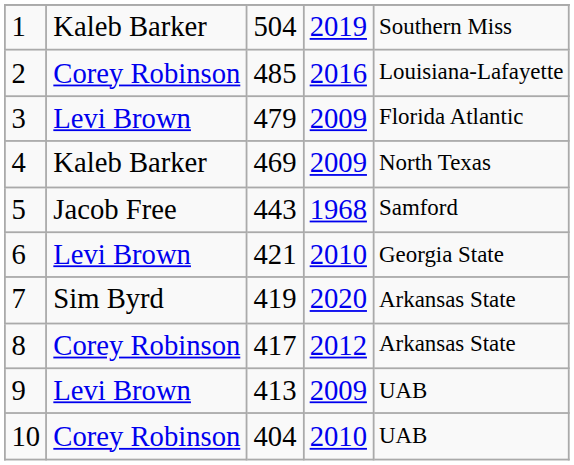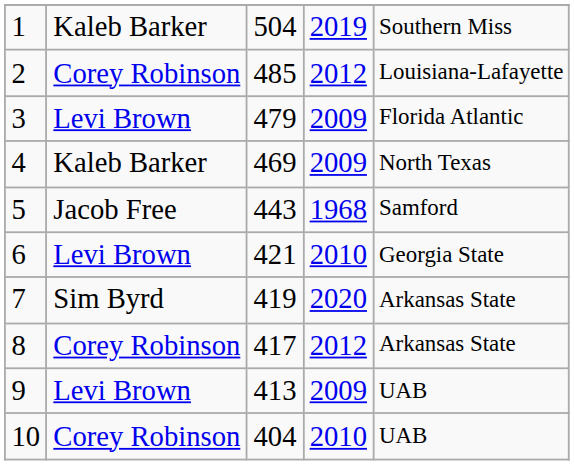2 | column 4: 2016 -> 2012
